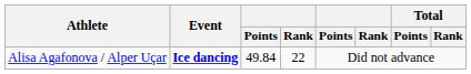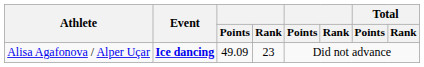Alisa Agafonova / Alper Uçar | column 3: 49.84 -> 49.09
Alisa Agafonova / Alper Uçar | column 4: 22 -> 23
